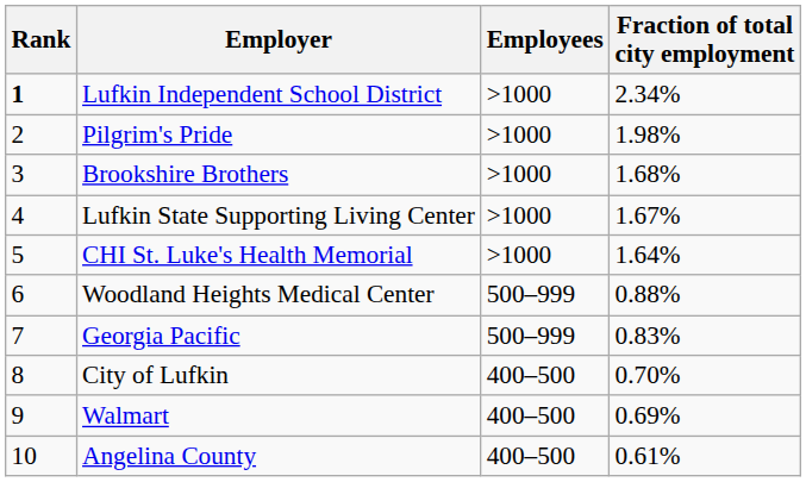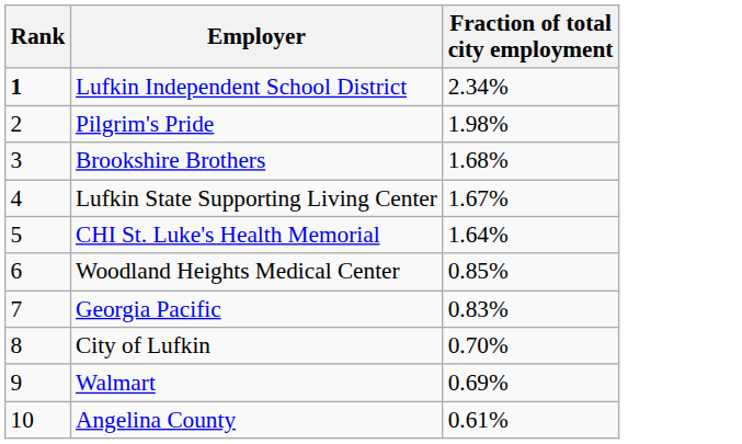- column: Employees | >1000 | >1000 | >1000 | >1000 | >1000 | 500–999 | 500–999 | 400–500 | 400–500 | 400–500
Woodland Heights Medical Center | Fraction of total city employment: 0.88% -> 0.85%
